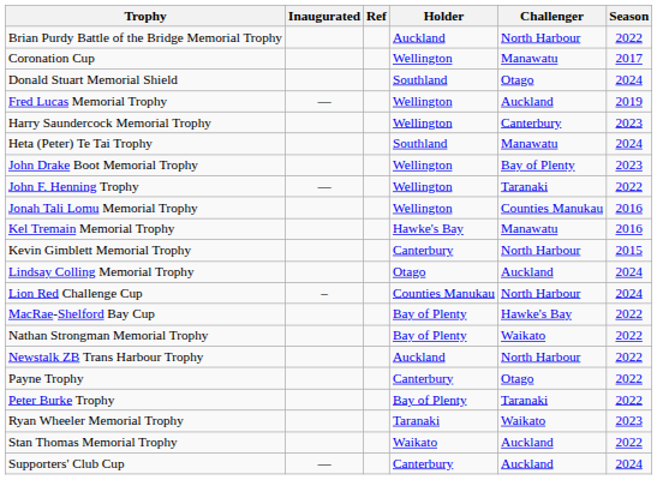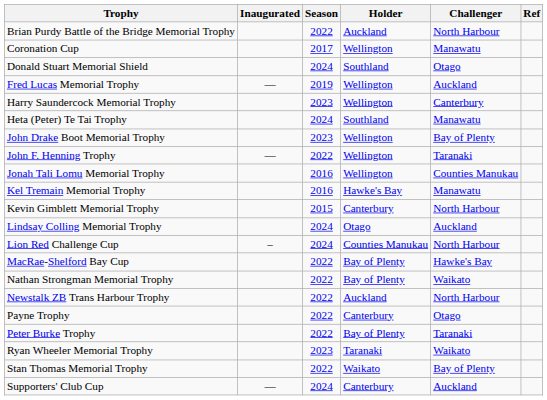columns swapped: Season <-> Ref
Stan Thomas Memorial Trophy | Challenger: Auckland -> Bay of Plenty
